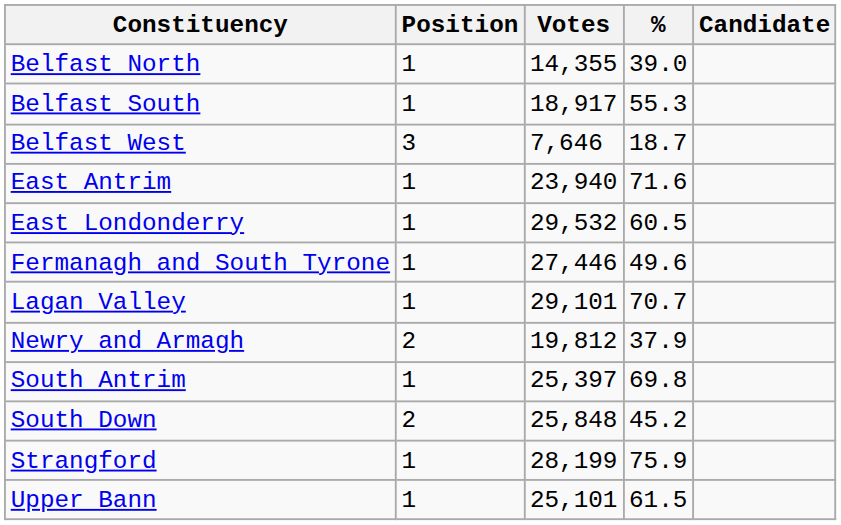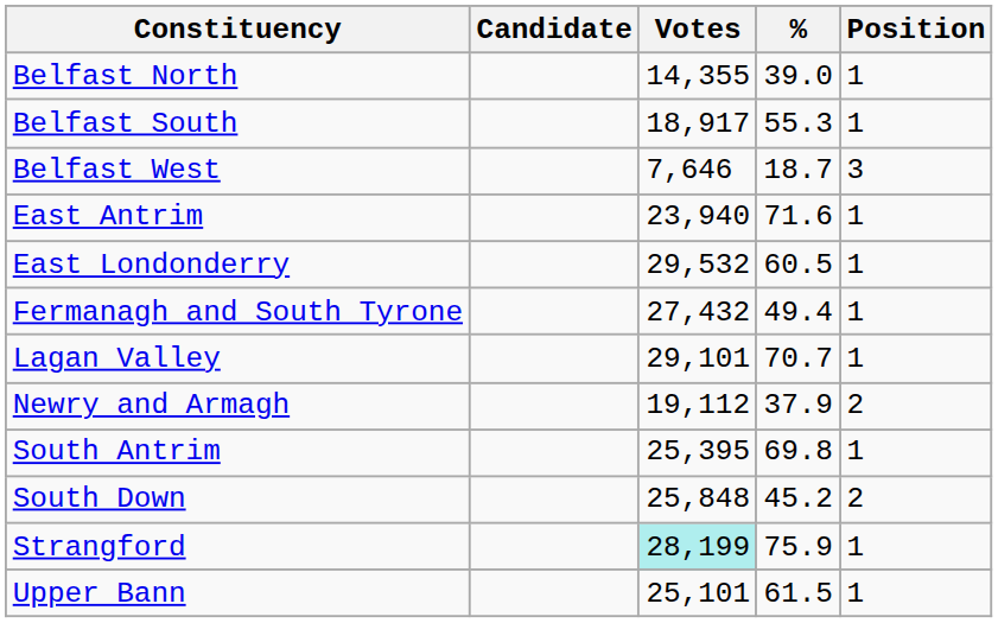columns swapped: Candidate <-> Position
Fermanagh and South Tyrone | Votes: 27,446 -> 27,432
Fermanagh and South Tyrone | %: 49.6 -> 49.4
Newry and Armagh | Votes: 19,812 -> 19,112
South Antrim | Votes: 25,397 -> 25,395
Strangford | Votes: no background -> paleturquoise background
